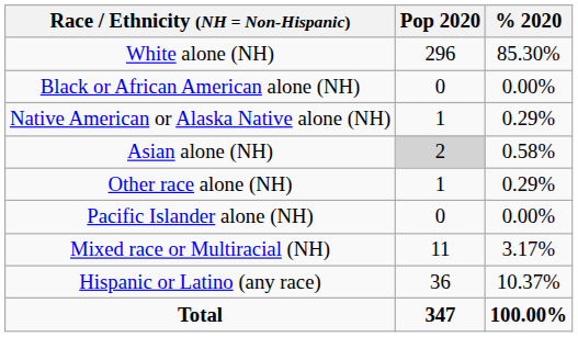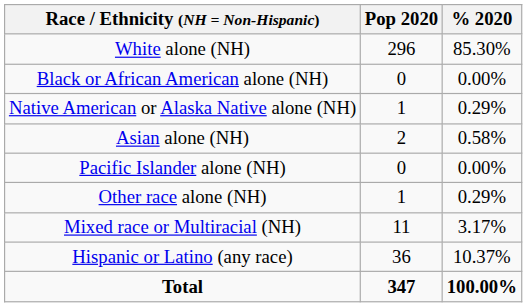Asian alone (NH) | Pop 2020: lightgrey background -> no background
rows swapped: Pacific Islander alone (NH) <-> Other race alone (NH)
